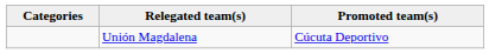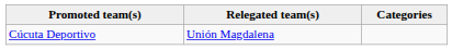columns swapped: Categories <-> Promoted team(s)
